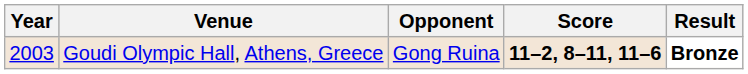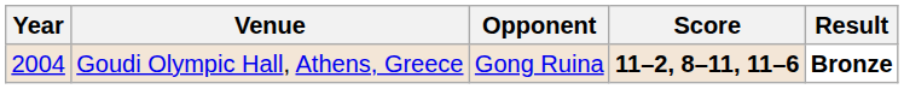Goudi Olympic Hall, Athens, Greece | Year: 2003 -> 2004
